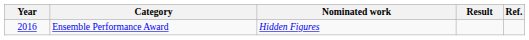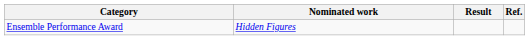- column: Year | 2016
